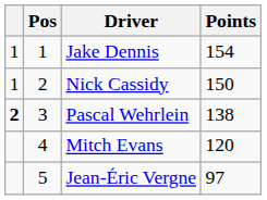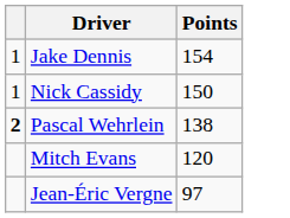- column: Pos | 1 | 2 | 3 | 4 | 5
